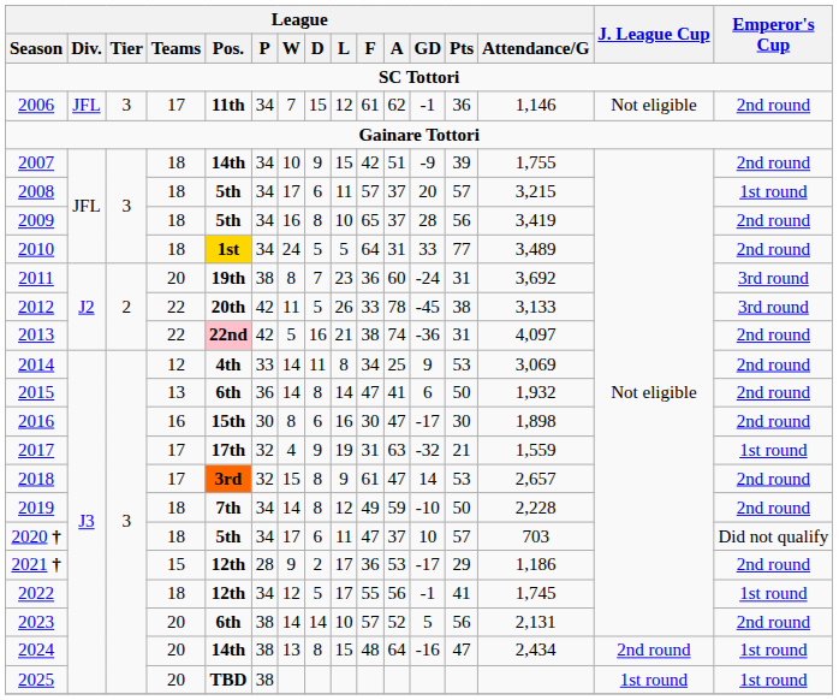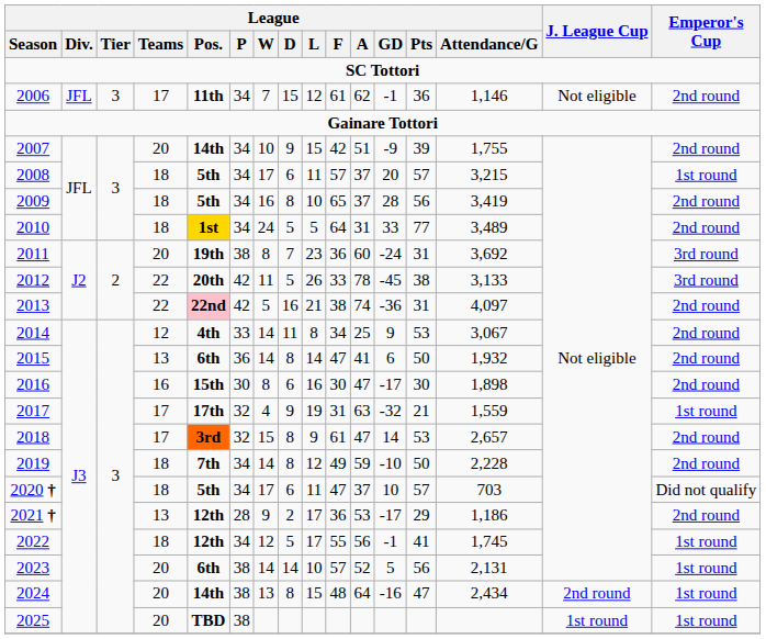2007 | League / Teams: 18 -> 20
2014 | League / Attendance/G: 3,069 -> 3,067
2021 † | League / Teams: 15 -> 13
2023 | Emperor's Cup: 2nd round -> 1st round
